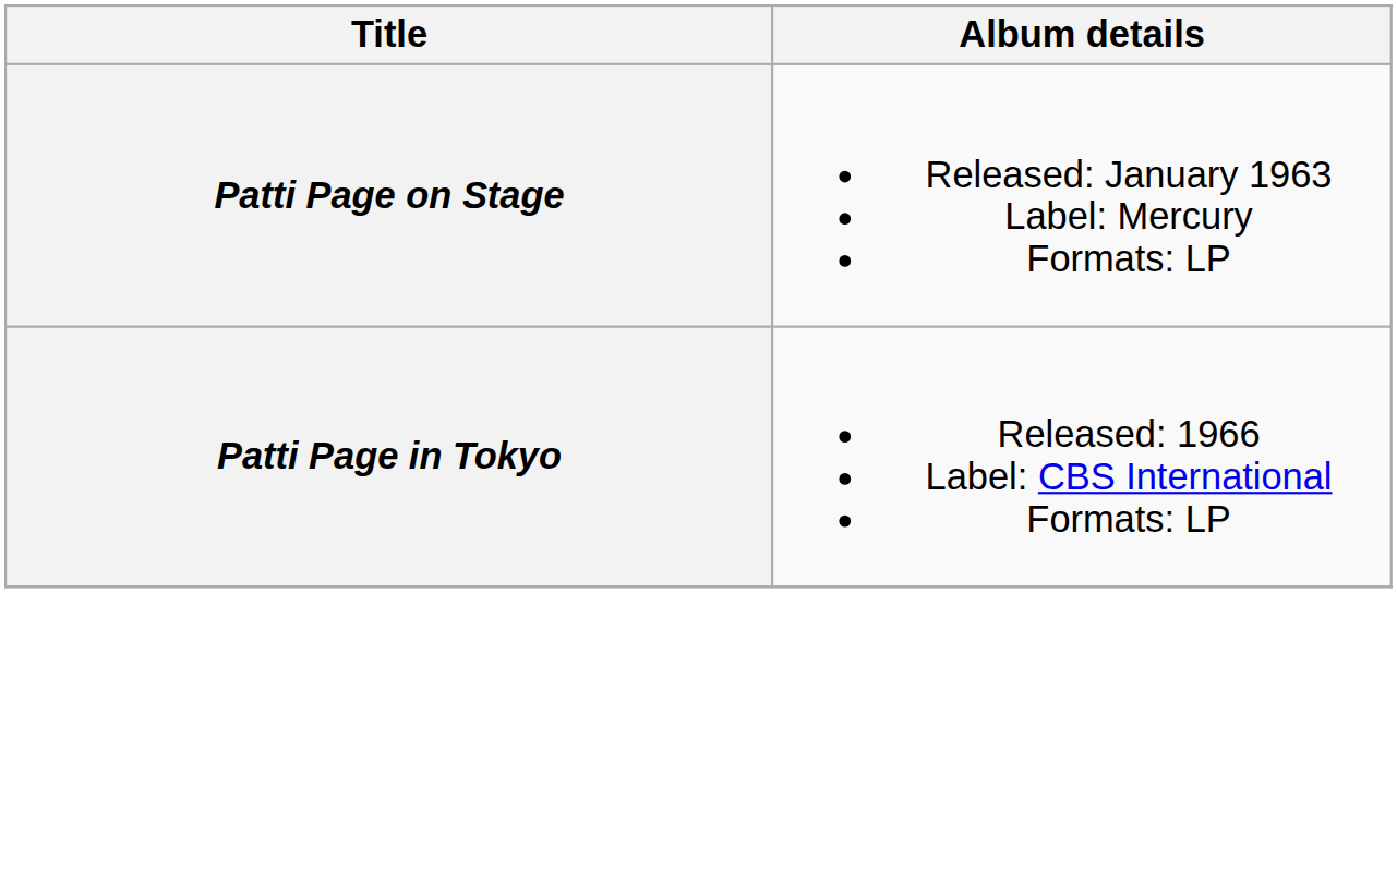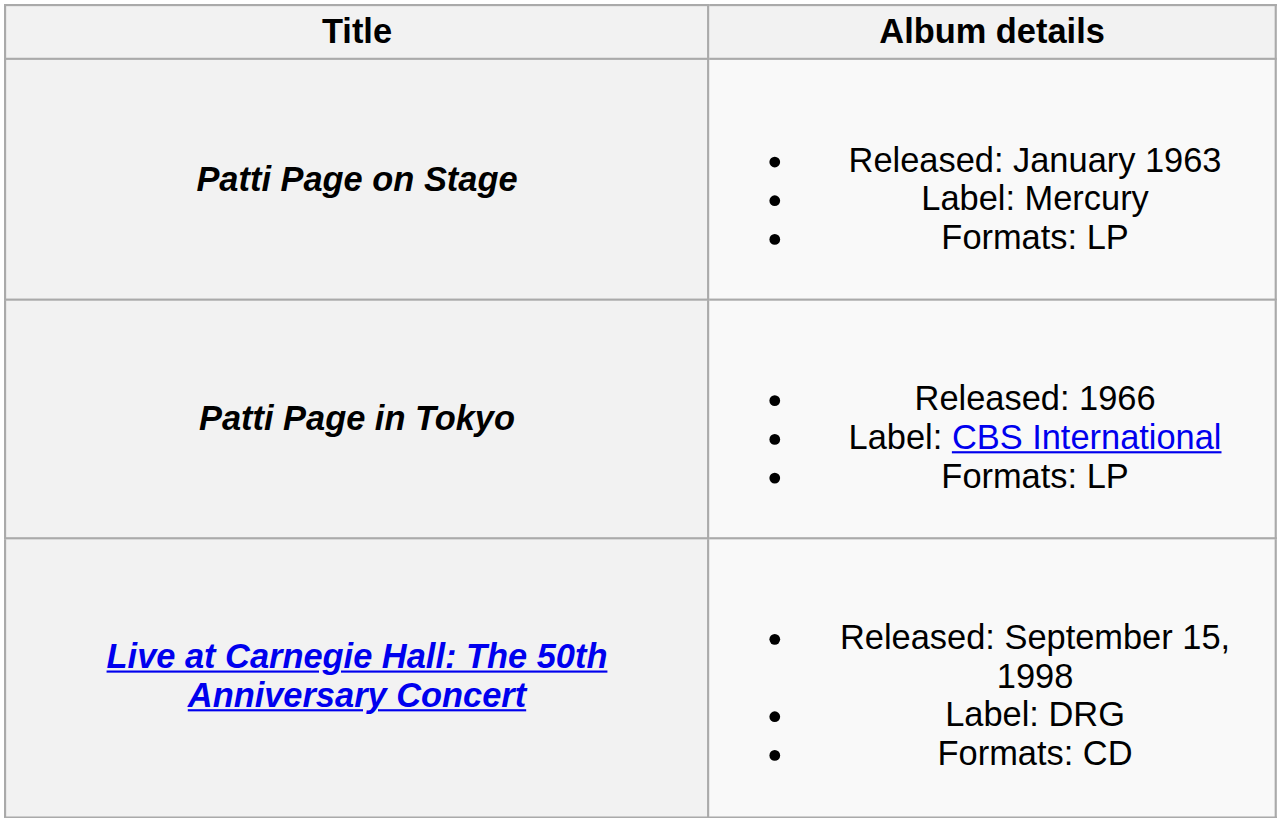+ row: Live at Carnegie Hall: The 50th Anniversary Concert | Released: September 15, 1998 Label: DRG Formats: CD
